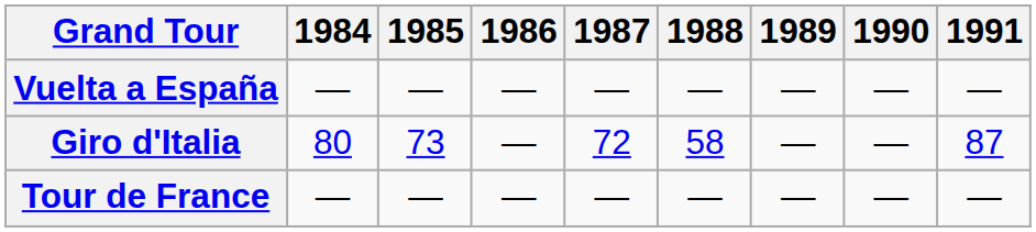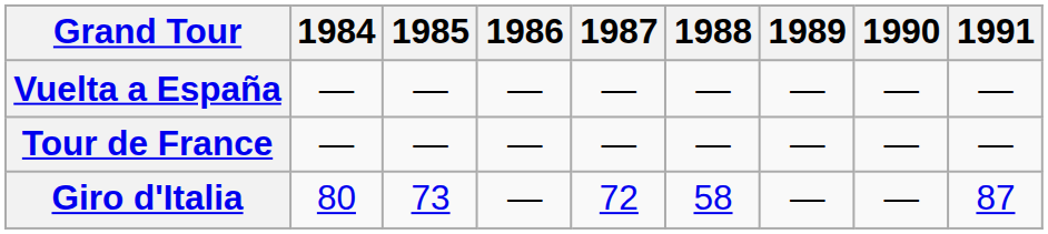rows swapped: Giro d'Italia <-> Tour de France
